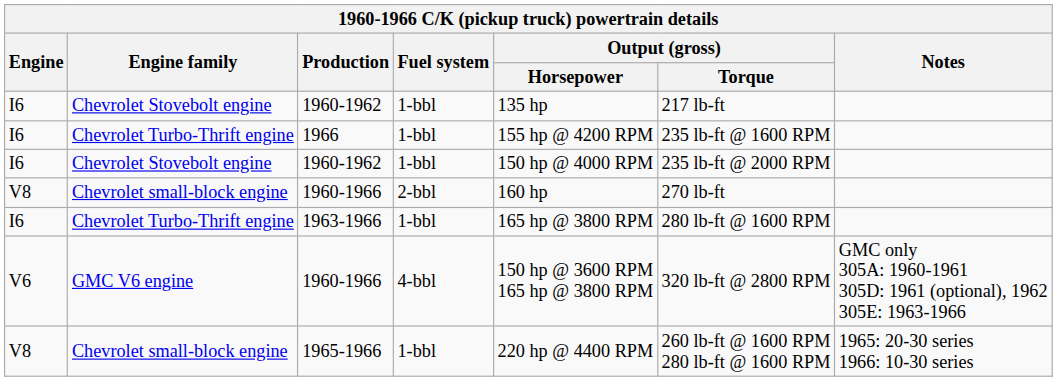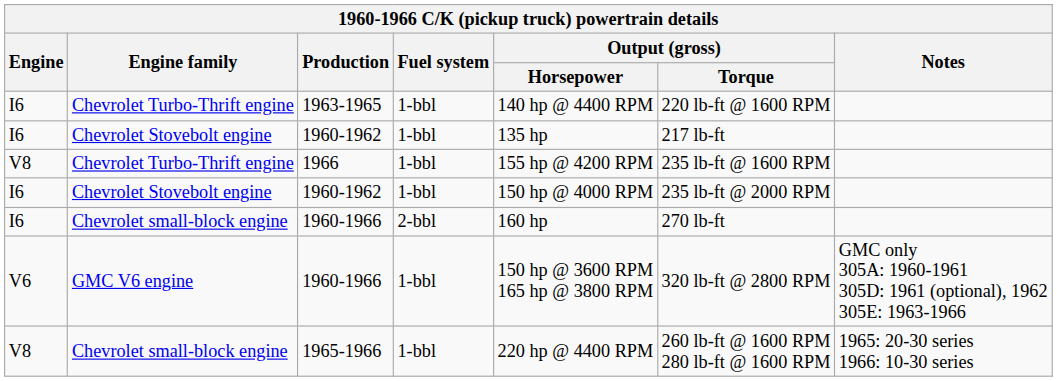+ row: I6 | Chevrolet Turbo-Thrift engine | 1963-1965 | 1-bbl | 140 hp @ 4400 RPM | 220 lb-ft @ 1600 RPM
1966 | Engine: I6 -> V8
Chevrolet small-block engine / 1960-1966 | Engine: V8 -> I6
- row: I6 | Chevrolet Turbo-Thrift engine | 1963-1966 | 1-bbl | 165 hp @ 3800 RPM | 280 lb-ft @ 1600 RPM
GMC V6 engine / 1960-1966 | Fuel system: 4-bbl -> 1-bbl
